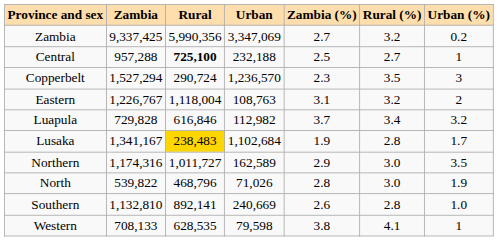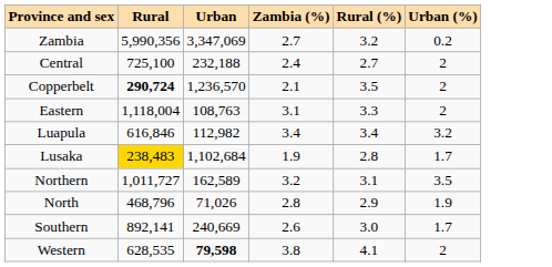- column: Zambia | 9,337,425 | 957,288 | 1,527,294 | 1,226,767 | 729,828 | 1,341,167 | 1,174,316 | 539,822 | 1,132,810 | 708,133
Central | Rural: bold -> normal
Central | Zambia (%): 2.5 -> 2.4
Central | Urban (%): 1 -> 2
Copperbelt | Rural: normal -> bold
Copperbelt | Zambia (%): 2.3 -> 2.1
Copperbelt | Urban (%): 3 -> 2
Eastern | Rural (%): 3.2 -> 3.3
Luapula | Zambia (%): 3.7 -> 3.4
Northern | Zambia (%): 2.9 -> 3.2
Northern | Rural (%): 3.0 -> 3.1
North | Rural (%): 3.0 -> 2.9
Southern | Rural (%): 2.8 -> 3.0
Southern | Urban (%): 1.0 -> 1.7
Western | Urban: normal -> bold
Western | Urban (%): 1 -> 2
